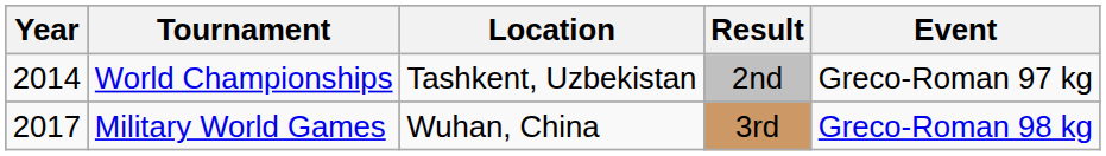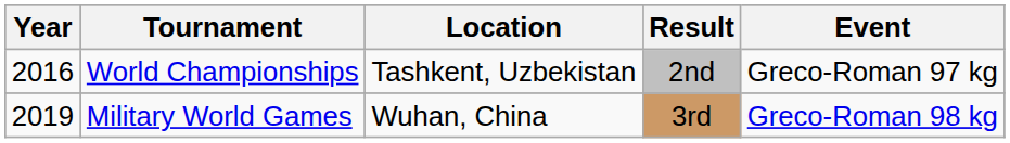World Championships | Year: 2014 -> 2016
Military World Games | Year: 2017 -> 2019
